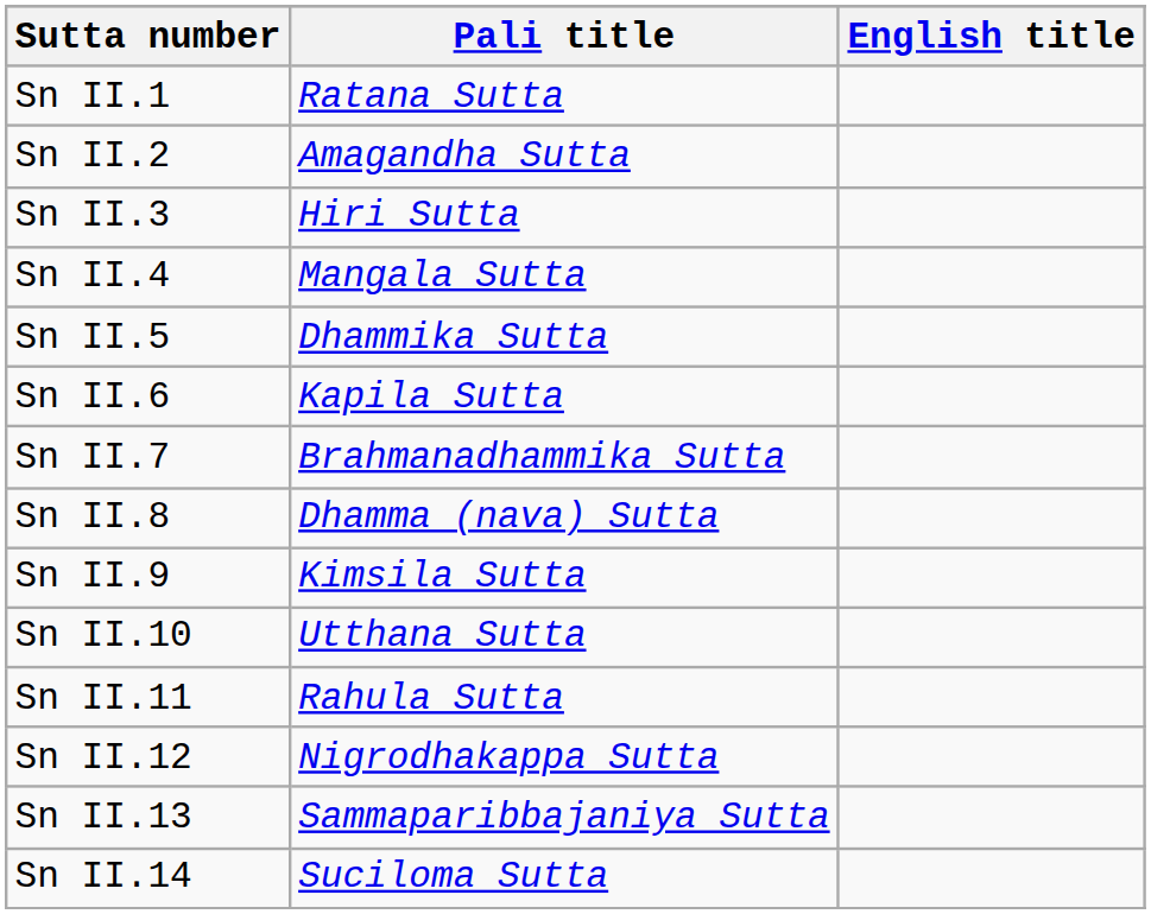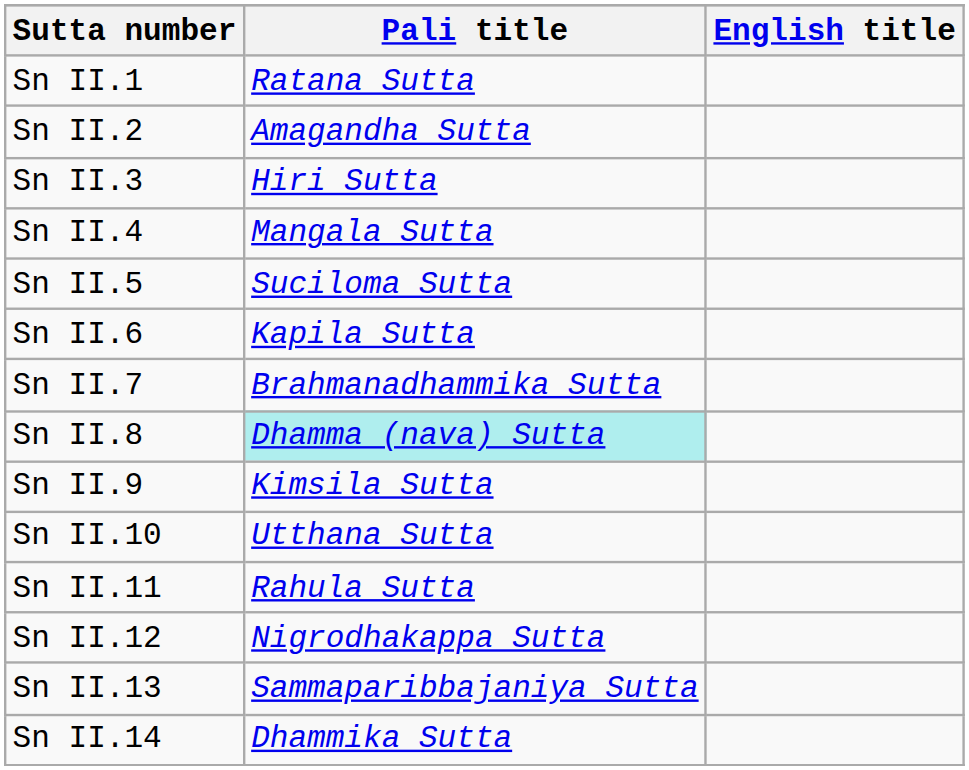Sn II.5 | Pali title: Dhammika Sutta -> Suciloma Sutta
Sn II.8 | Pali title: no background -> paleturquoise background
Sn II.14 | Pali title: Suciloma Sutta -> Dhammika Sutta
